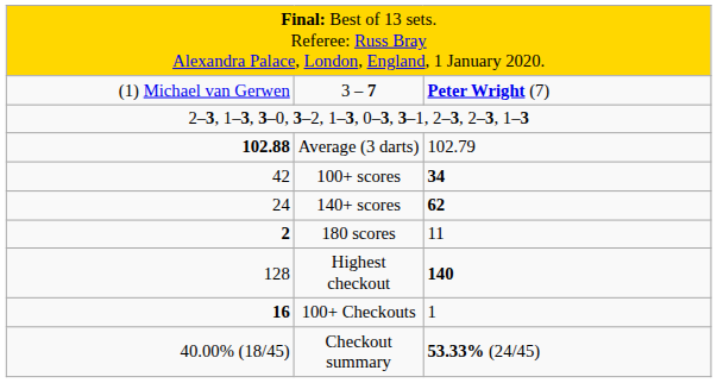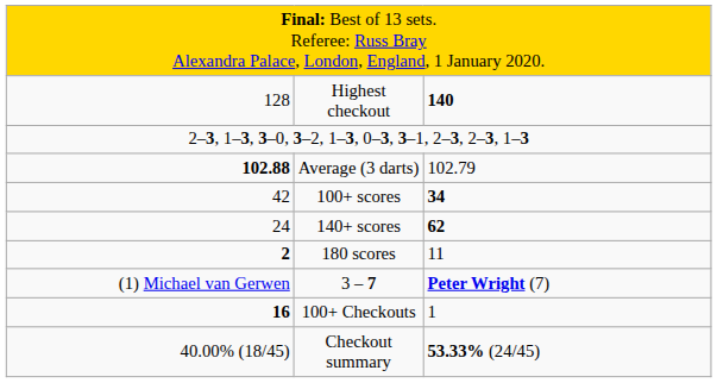rows swapped: 3 – 7 <-> Highest checkout
